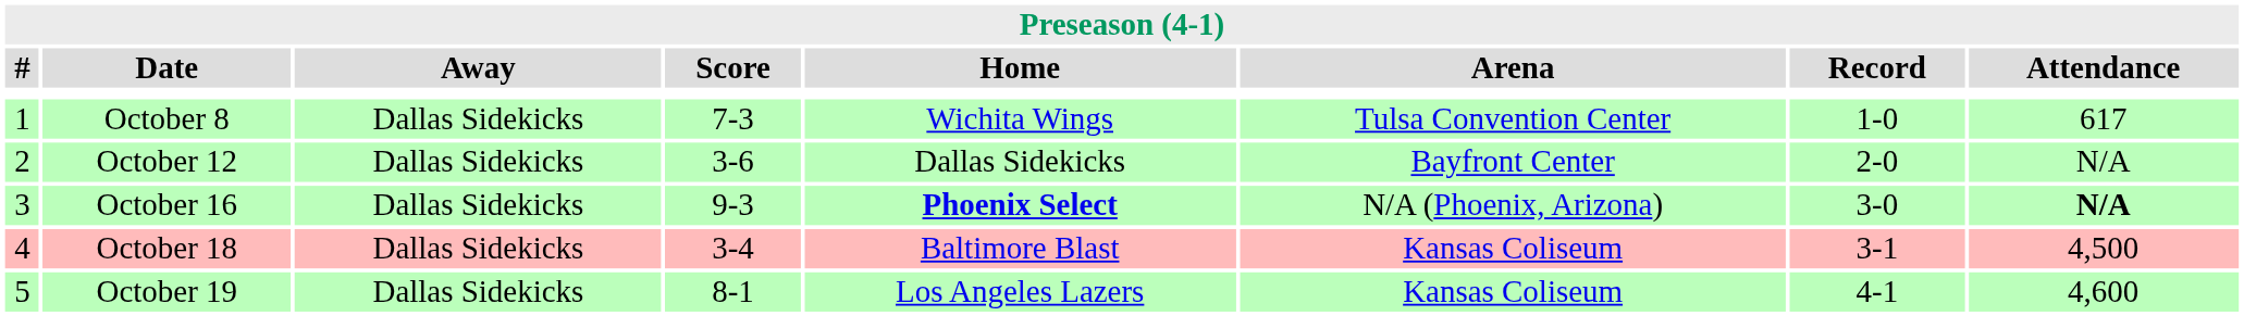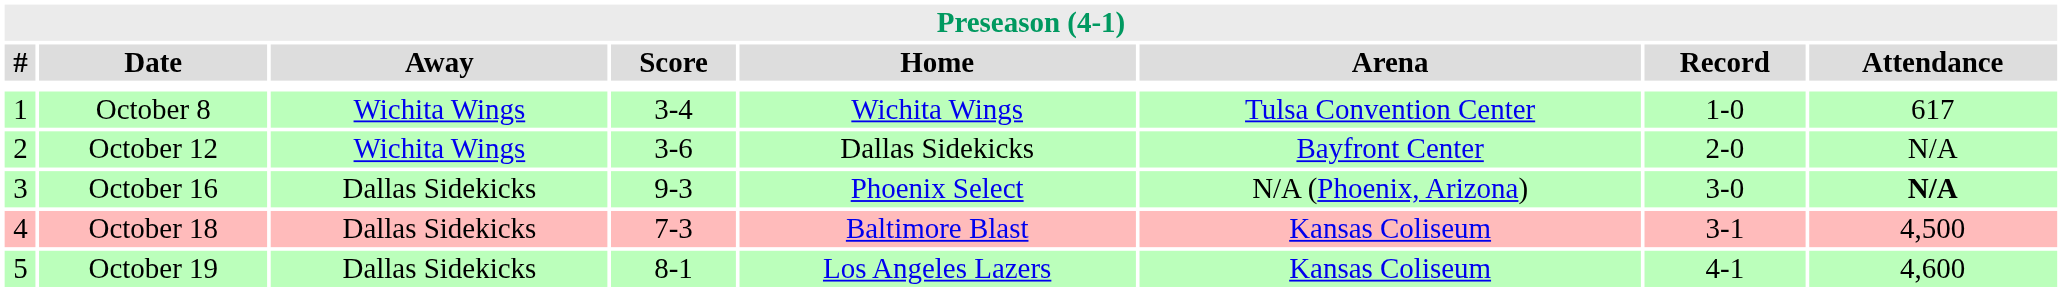October 8 | Away: Dallas Sidekicks -> Wichita Wings
October 8 | Score: 7-3 -> 3-4
October 12 | Away: Dallas Sidekicks -> Wichita Wings
October 16 | Home: bold -> normal
October 18 | Score: 3-4 -> 7-3
